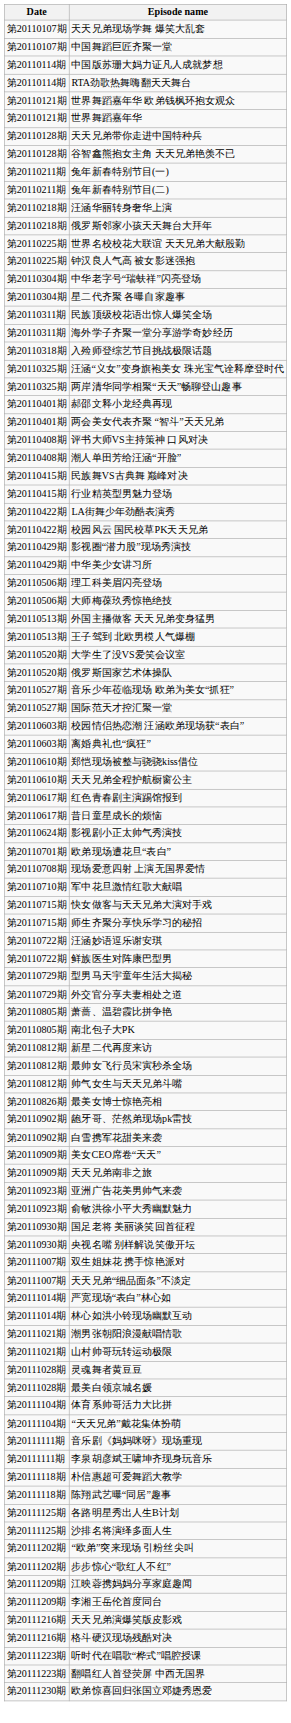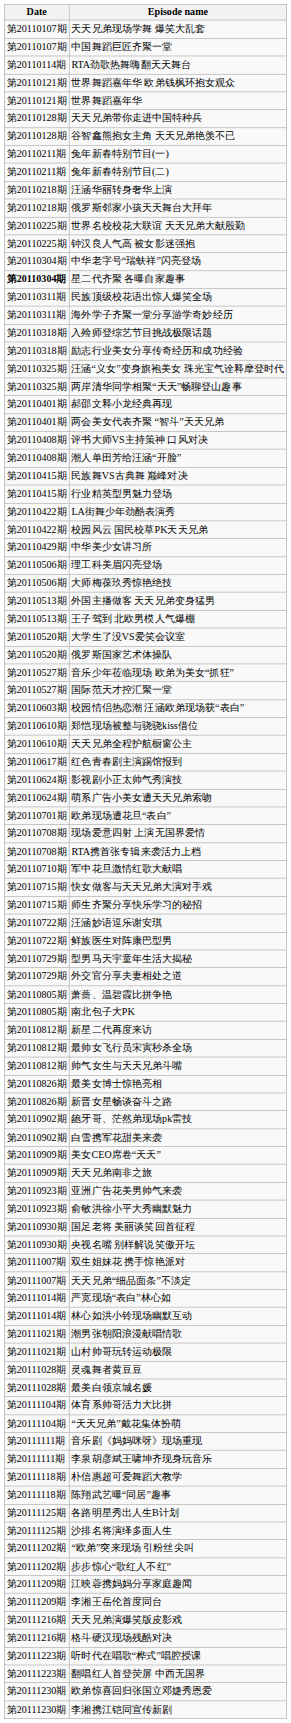- row: 第20110114期 | 中国版苏珊大妈力证凡人成就梦想
星二代齐聚 各曝自家趣事 | Date: normal -> bold
+ row: 第20110318期 | 励志行业美女分享传奇经历和成功经验
- row: 第20110429期 | 影视圈“潜力股”现场秀演技
- row: 第20110603期 | 离婚典礼也“疯狂”
- row: 第20110617期 | 昔日童星成长的烦恼
+ row: 第20110624期 | 萌系广告小美女遭天天兄弟索吻
+ row: 第20110708期 | RTA携首张专辑来袭活力上档
+ row: 第20110826期 | 新晋女星畅谈奋斗之路
+ row: 第20111230期 | 李湘携江铠同宣传新剧
